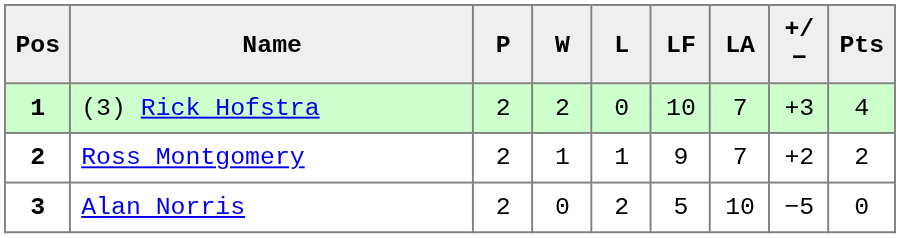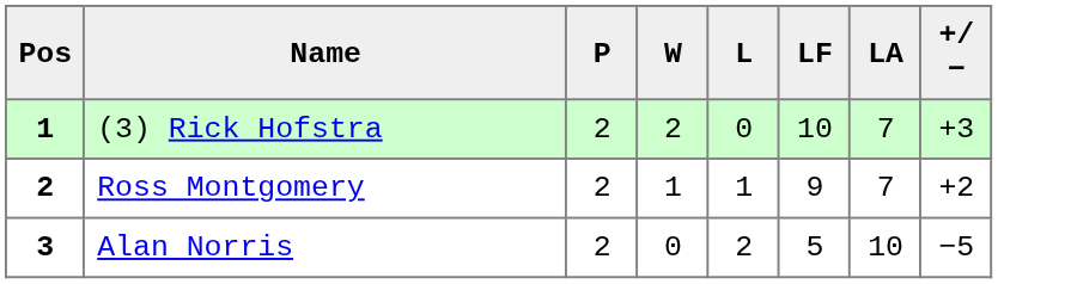- column: Pts | 4 | 2 | 0
